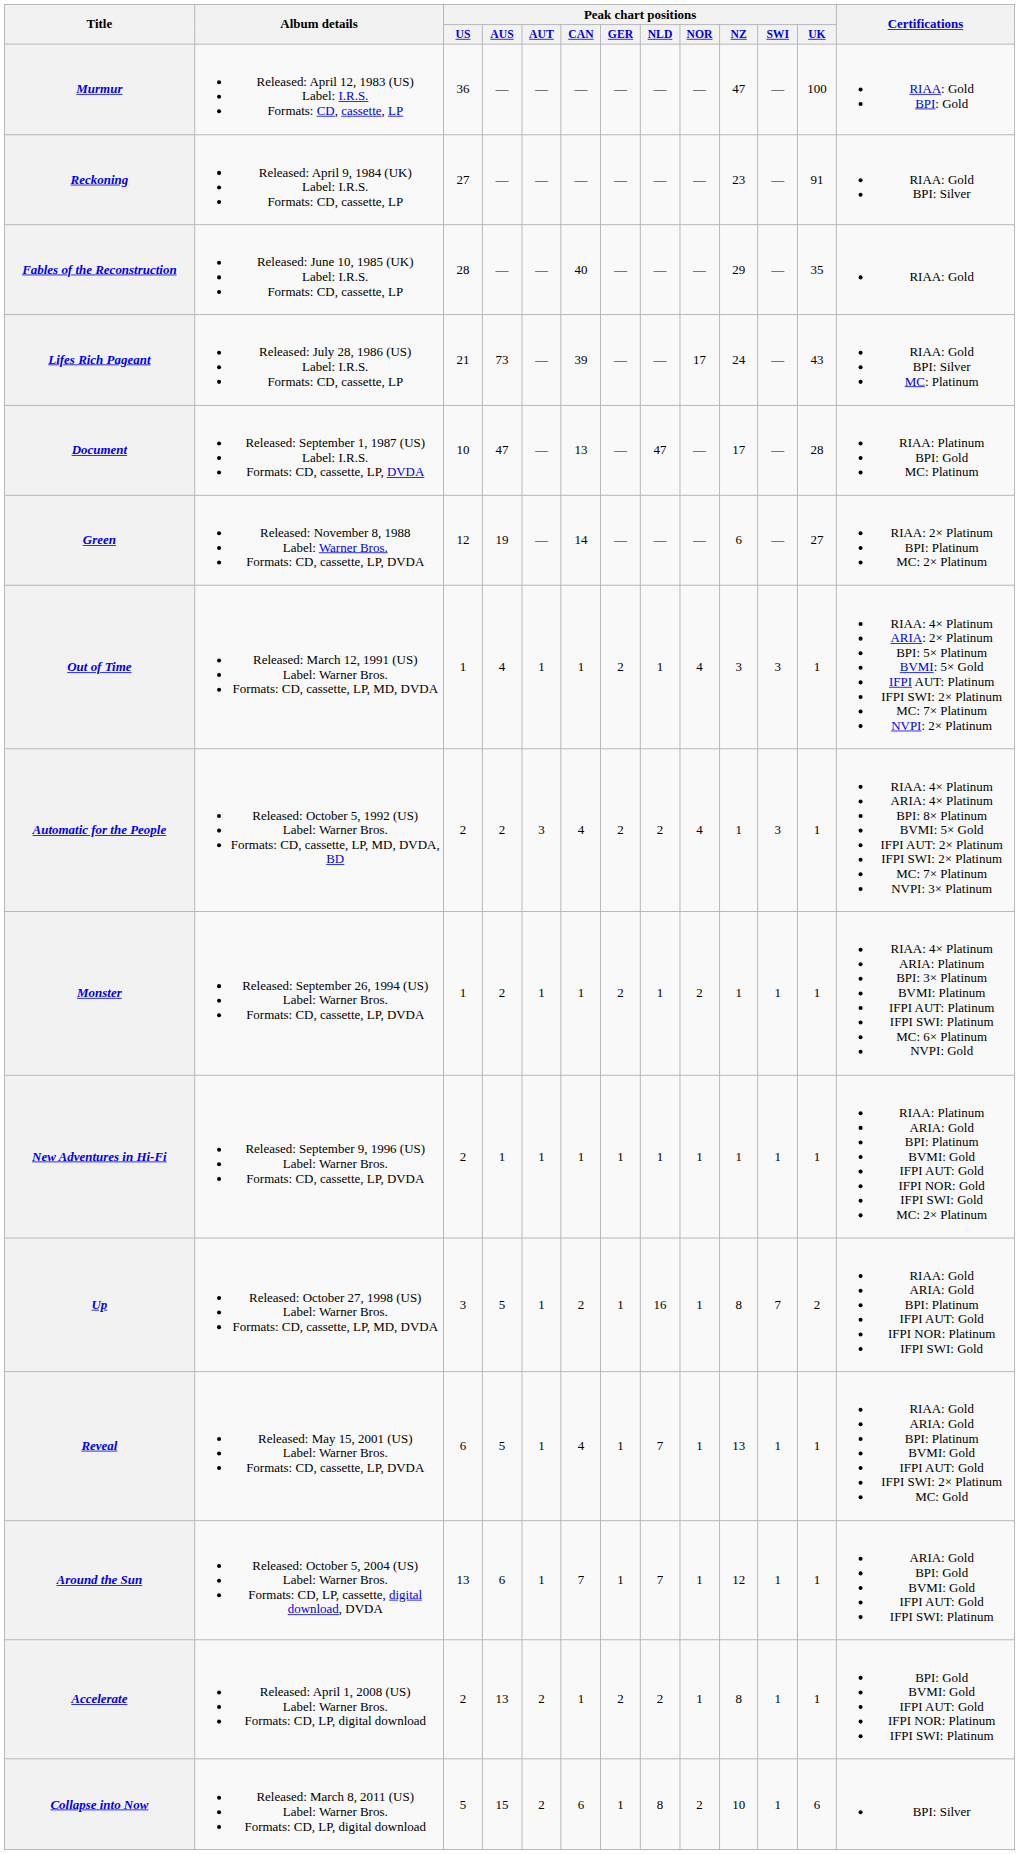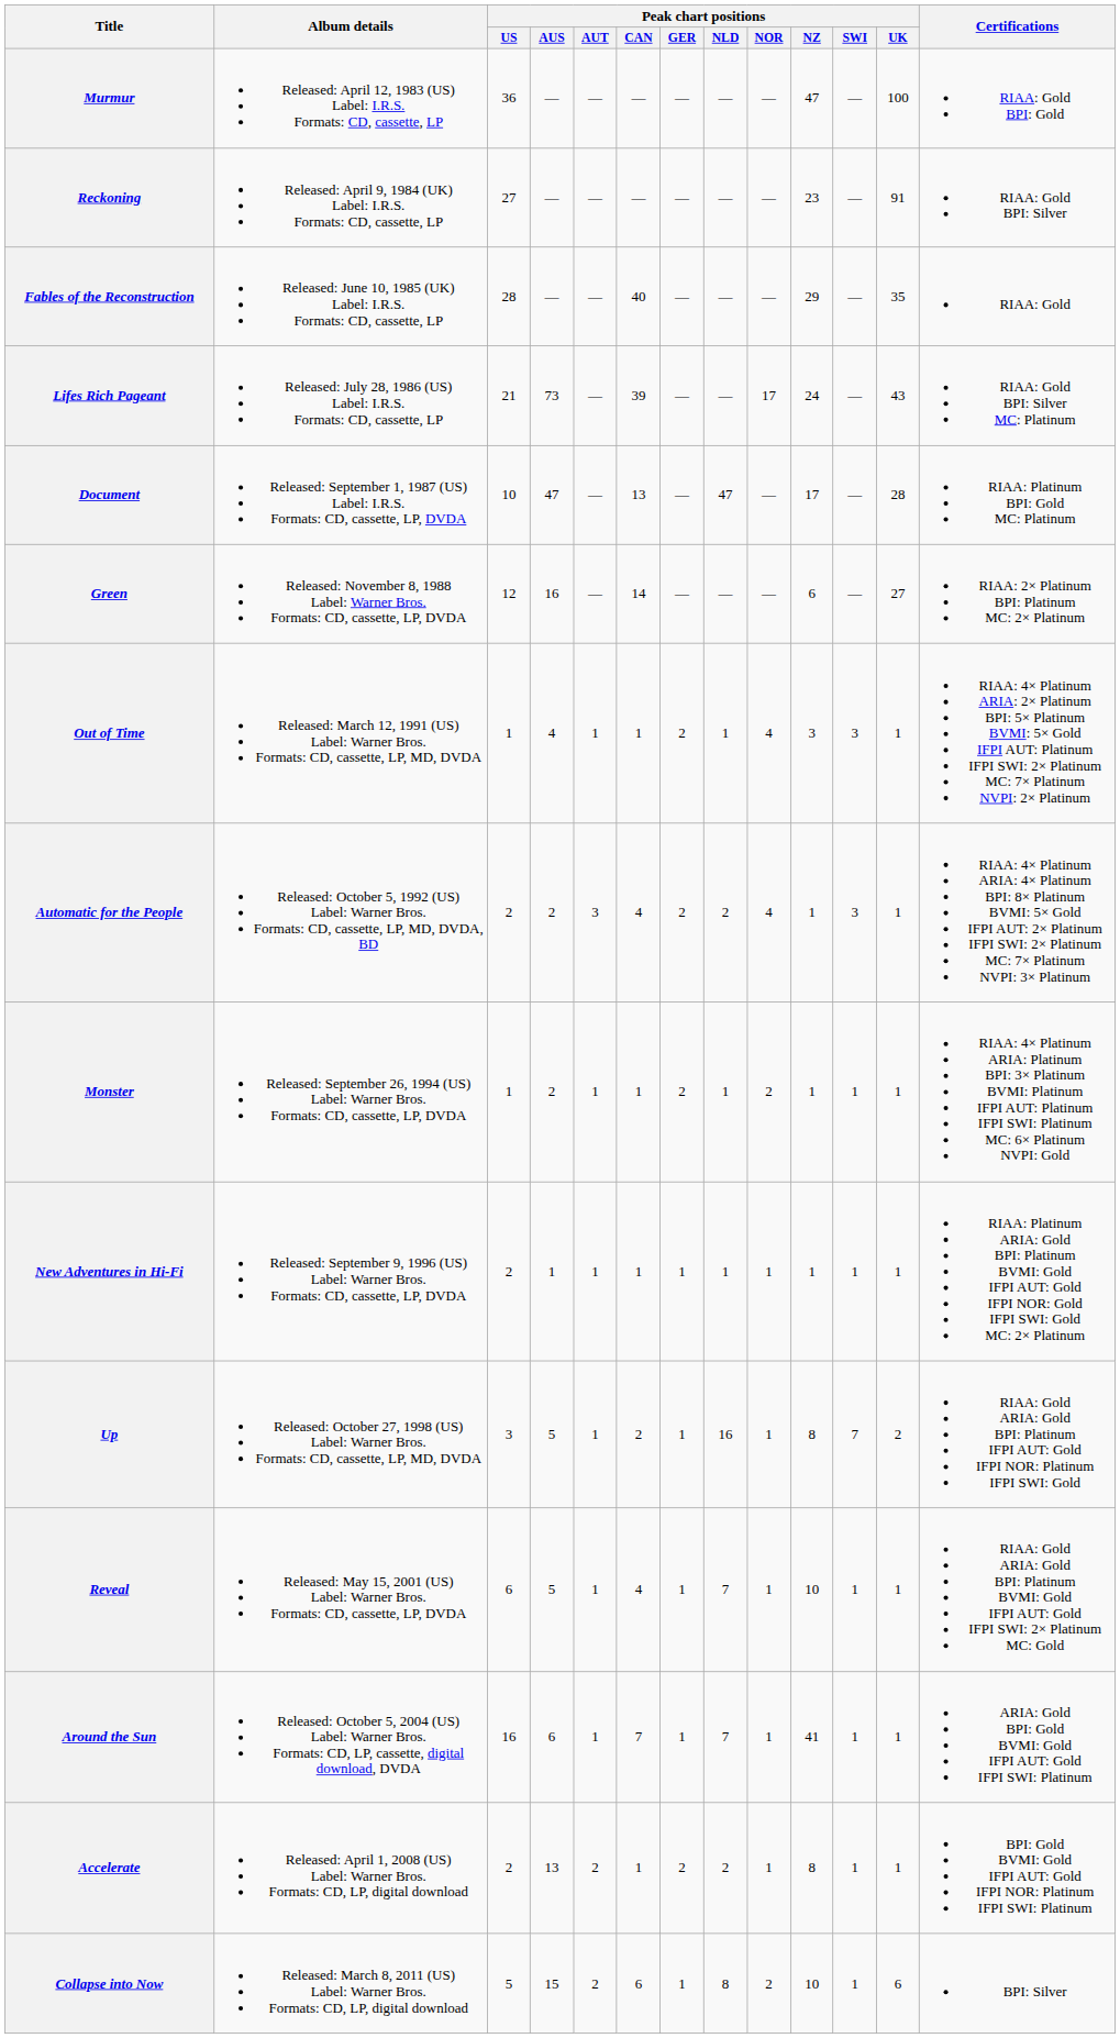Green | Peak chart positions / AUS: 19 -> 16
Reveal | Peak chart positions / NZ: 13 -> 10
Around the Sun | Peak chart positions / US: 13 -> 16
Around the Sun | Peak chart positions / NZ: 12 -> 41
